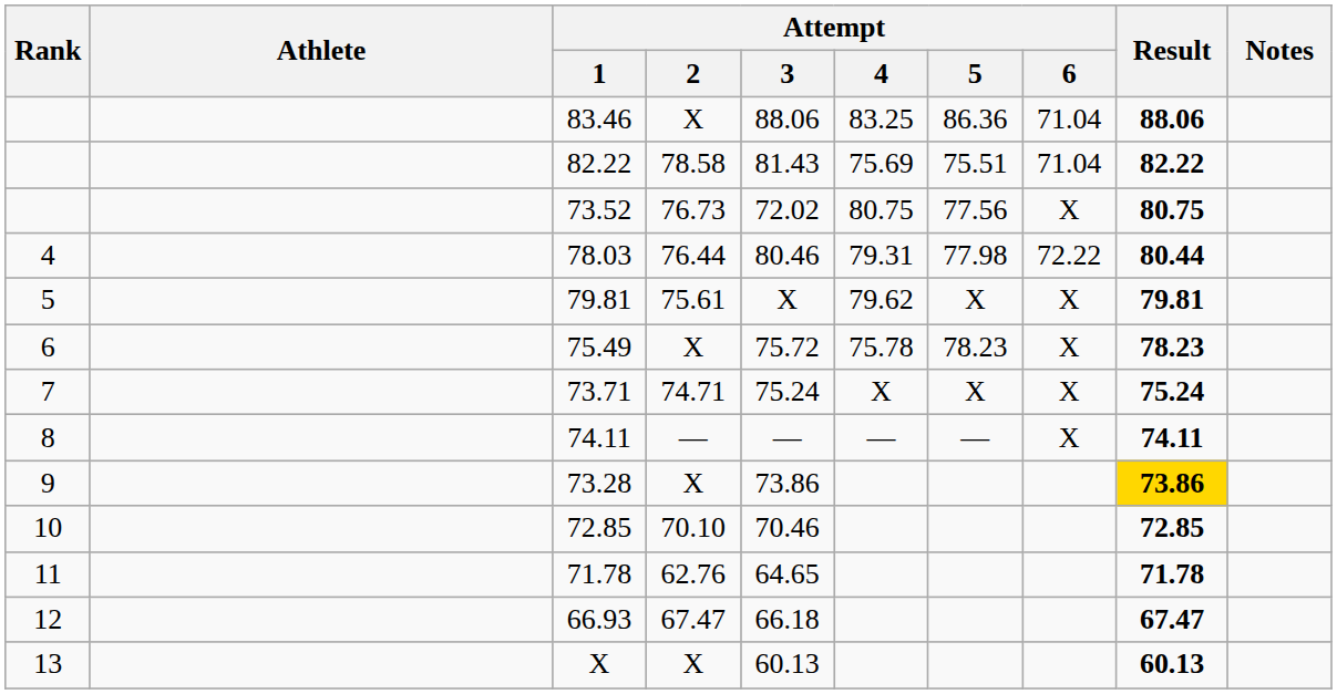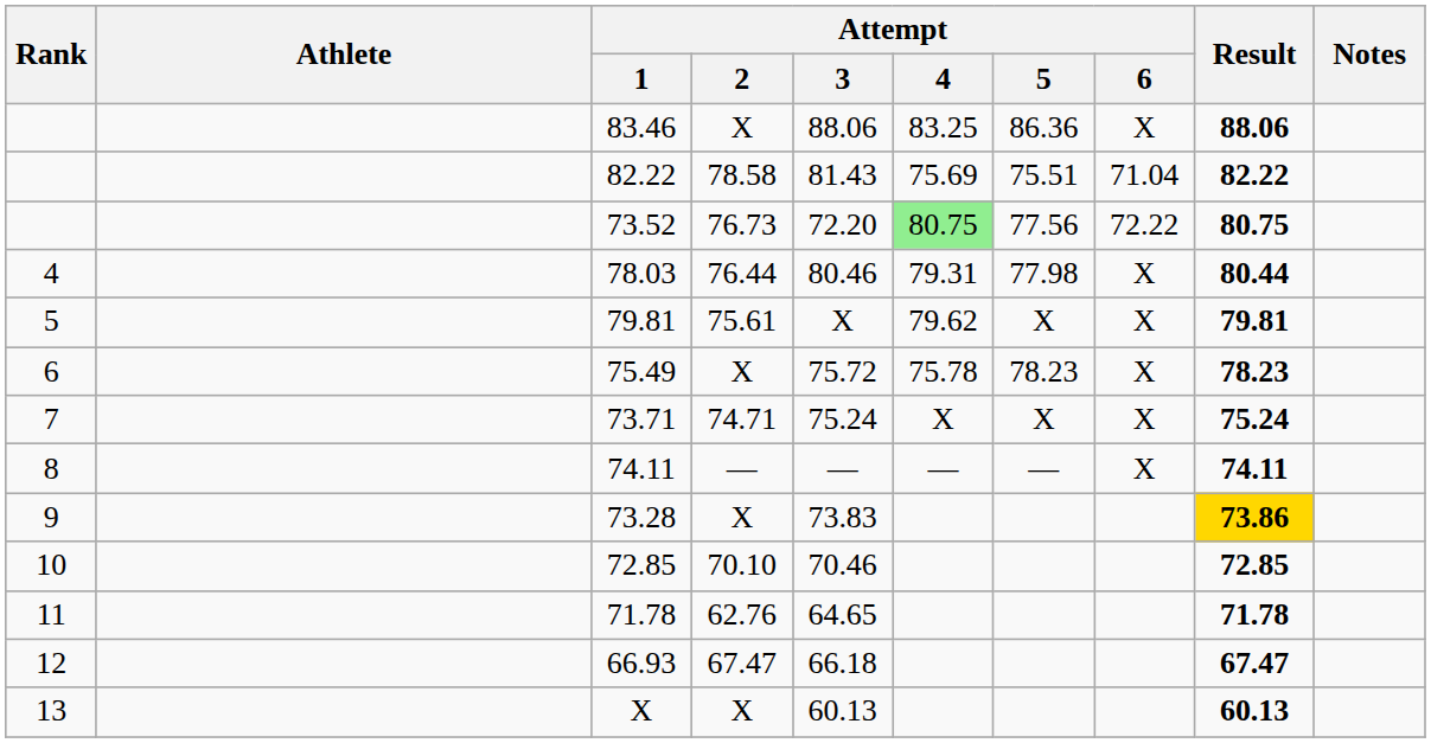83.46 | Attempt / 6: 71.04 -> X
73.52 | Attempt / 3: 72.02 -> 72.20
73.52 | Attempt / 4: no background -> lightgreen background
73.52 | Attempt / 6: X -> 72.22
78.03 | Attempt / 6: 72.22 -> X
73.28 | Attempt / 3: 73.86 -> 73.83
